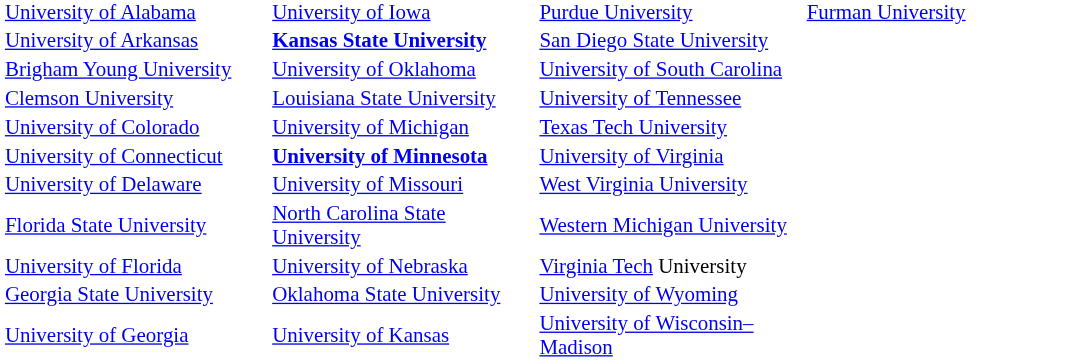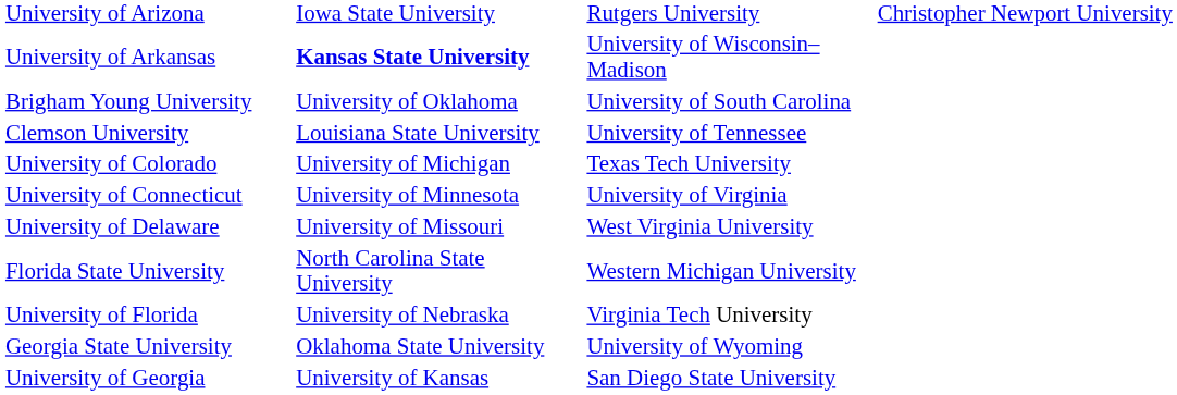- row: University of Alabama | University of Iowa | Purdue University | Furman University
+ row: University of Arizona | Iowa State University | Rutgers University | Christopher Newport University
University of Arkansas | column 3: San Diego State University -> University of Wisconsin–Madison
University of Connecticut | column 2: bold -> normal
University of Georgia | column 3: University of Wisconsin–Madison -> San Diego State University
